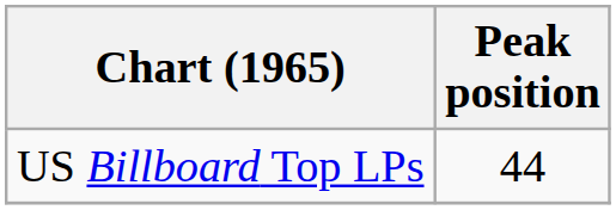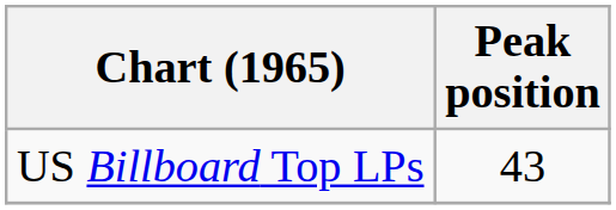US Billboard Top LPs | Peak position: 44 -> 43
